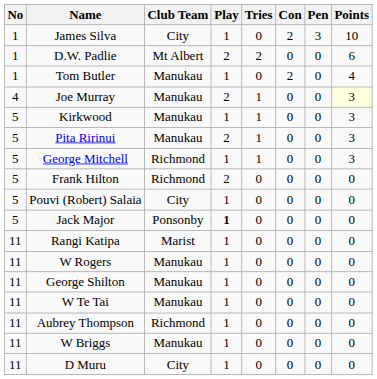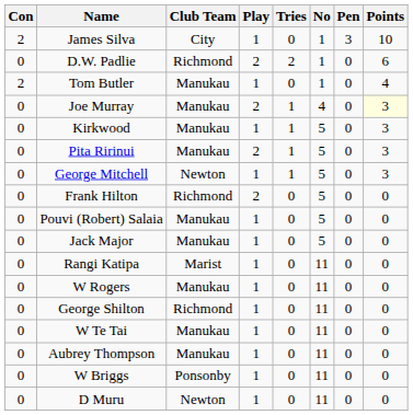columns swapped: No <-> Con
D.W. Padlie | Club Team: Mt Albert -> Richmond
George Mitchell | Club Team: Richmond -> Newton
Pouvi (Robert) Salaia | Club Team: City -> Manukau
Jack Major | Club Team: Ponsonby -> Manukau
Jack Major | Play: bold -> normal
George Shilton | Club Team: Manukau -> Richmond
Aubrey Thompson | Club Team: Richmond -> Manukau
W Briggs | Club Team: Manukau -> Ponsonby
D Muru | Club Team: City -> Newton
